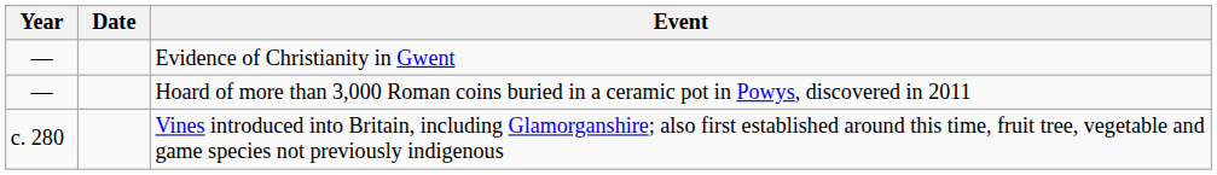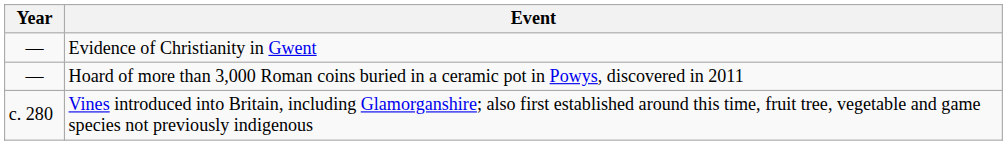- column: Date
